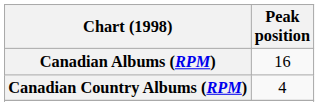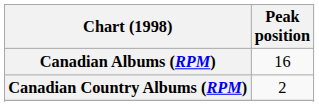Canadian Country Albums (RPM) | Peak position: 4 -> 2
